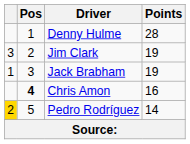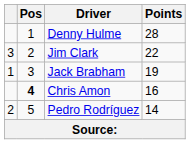Jim Clark | Points: 19 -> 22
Pedro Rodríguez | column 1: gold background -> no background
